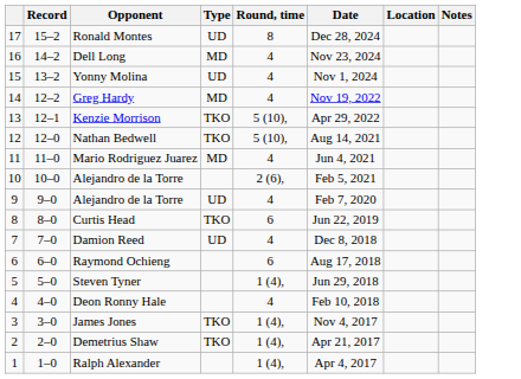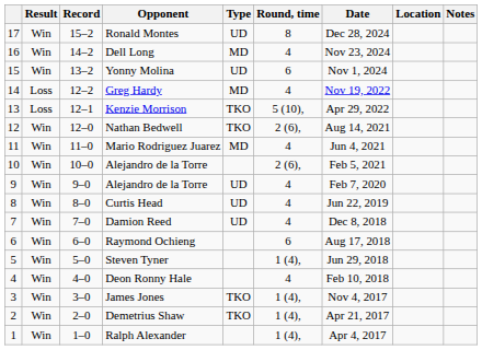+ column: Result | Win | Win | Win | Loss | Loss | Win | Win | Win | Win | Win | Win | Win | Win | Win | Win | Win | Win
Yonny Molina | Round, time: 4 -> 6
Nathan Bedwell | Round, time: 5 (10), -> 2 (6),
Curtis Head | Type: TKO -> UD
Curtis Head | Round, time: 6 -> 4
